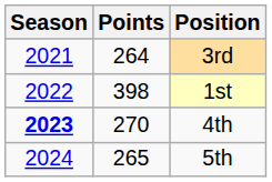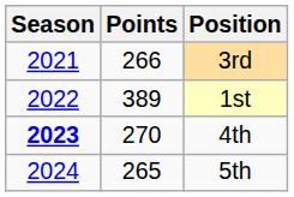3rd | Points: 264 -> 266
1st | Points: 398 -> 389
